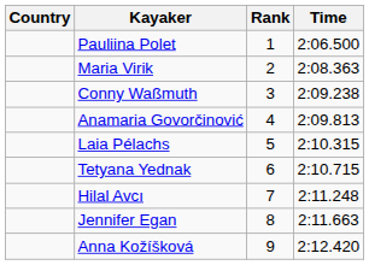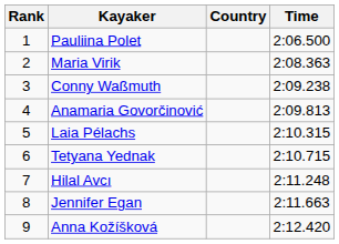columns swapped: Rank <-> Country
